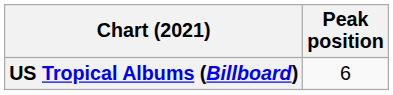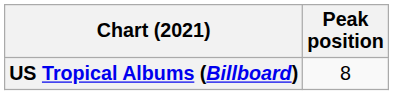US Tropical Albums (Billboard) | Peak position: 6 -> 8
